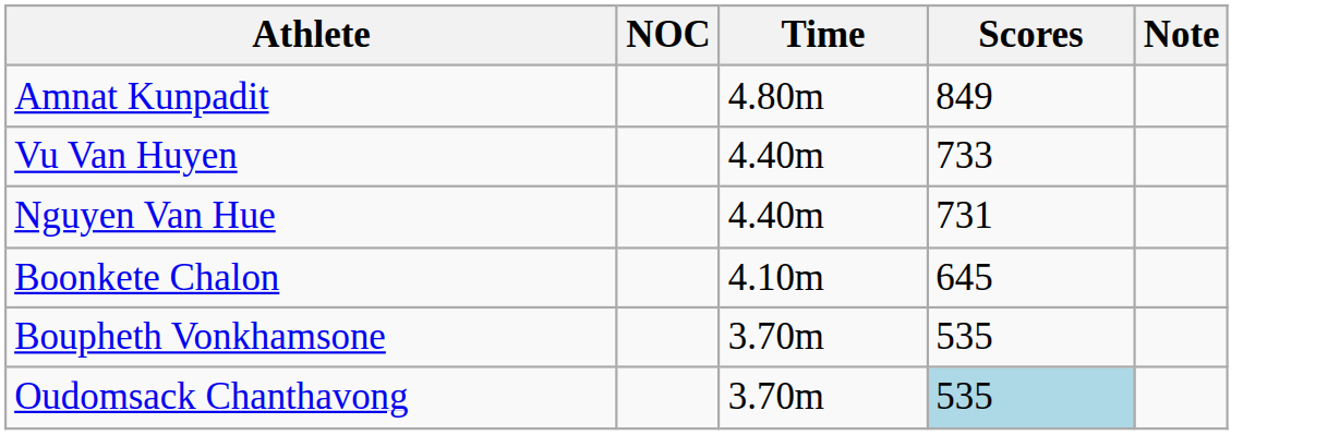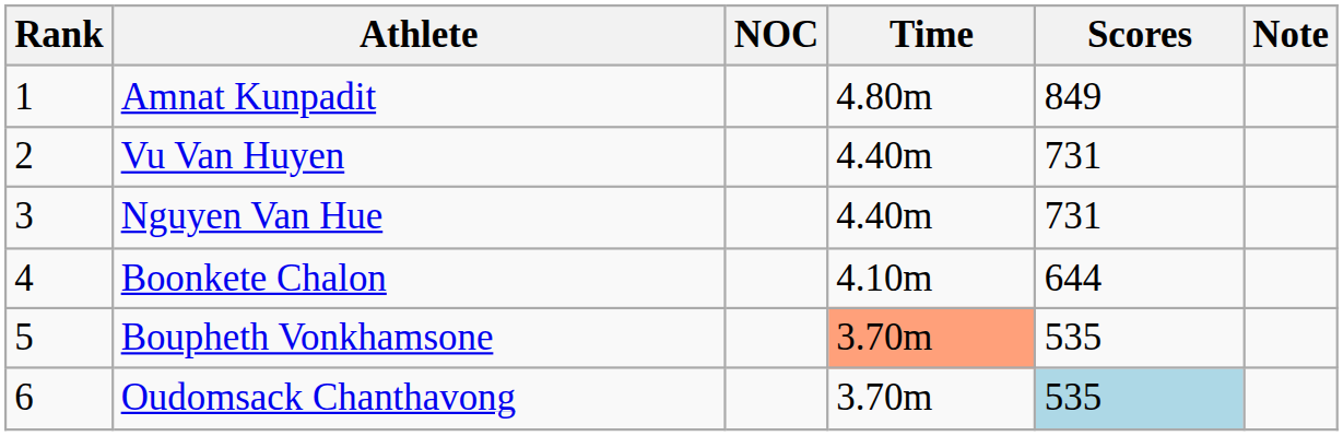+ column: Rank | 1 | 2 | 3 | 4 | 5 | 6
Vu Van Huyen | Scores: 733 -> 731
Boonkete Chalon | Scores: 645 -> 644
Boupheth Vonkhamsone | Time: no background -> lightsalmon background
